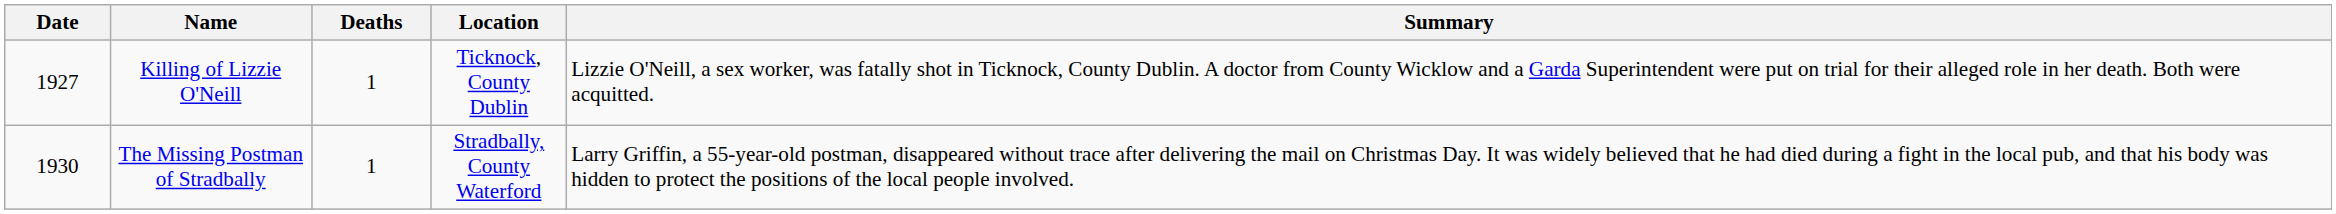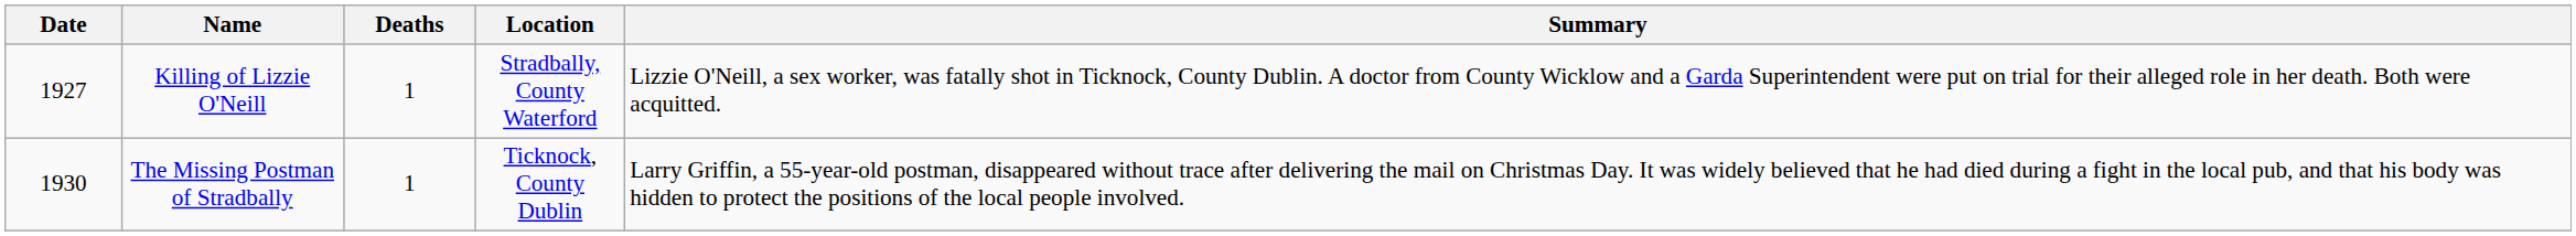Killing of Lizzie O'Neill | Location: Ticknock, County Dublin -> Stradbally, County Waterford
The Missing Postman of Stradbally | Location: Stradbally, County Waterford -> Ticknock, County Dublin
